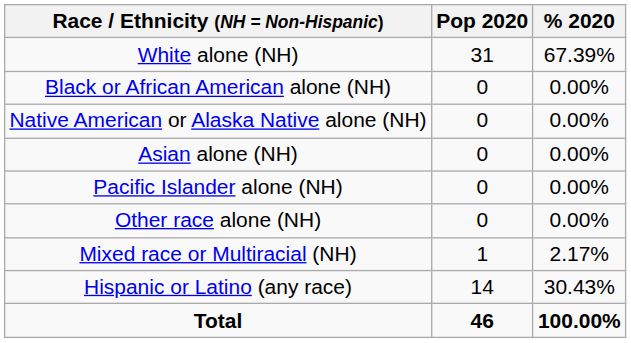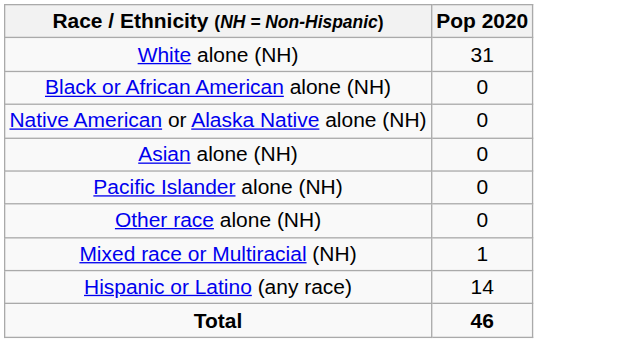- column: % 2020 | 67.39% | 0.00% | 0.00% | 0.00% | 0.00% | 0.00% | 2.17% | 30.43% | 100.00%
